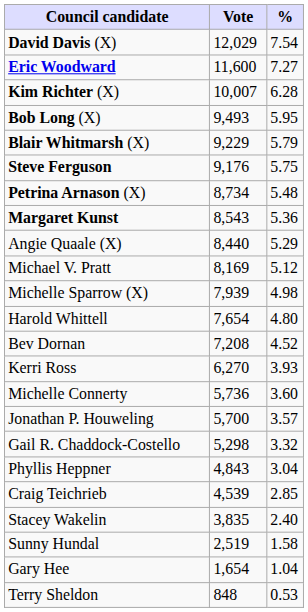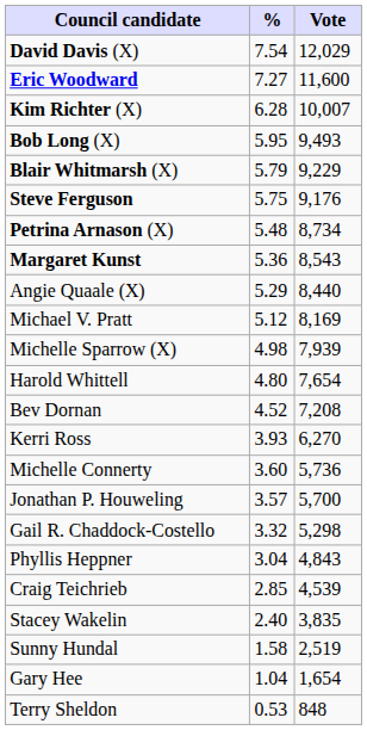columns swapped: Vote <-> %
